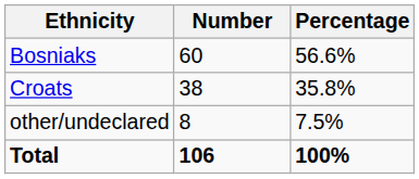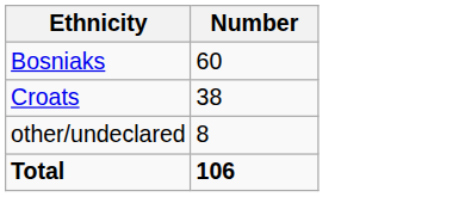- column: Percentage | 56.6% | 35.8% | 7.5% | 100%
